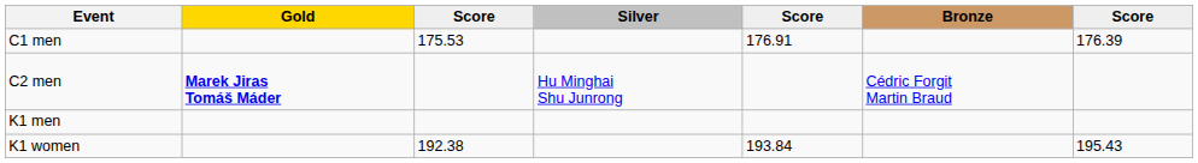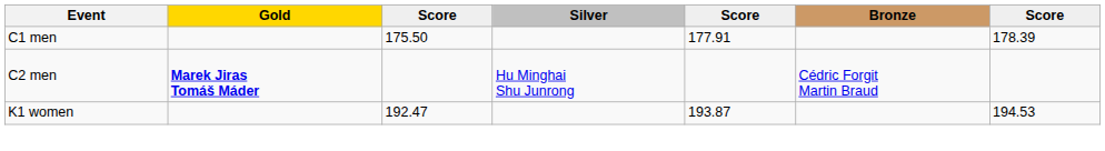C1 men | column 3: 175.53 -> 175.50
C1 men | column 5: 176.91 -> 177.91
C1 men | column 7: 176.39 -> 178.39
- row: K1 men
K1 women | column 3: 192.38 -> 192.47
K1 women | column 5: 193.84 -> 193.87
K1 women | column 7: 195.43 -> 194.53
